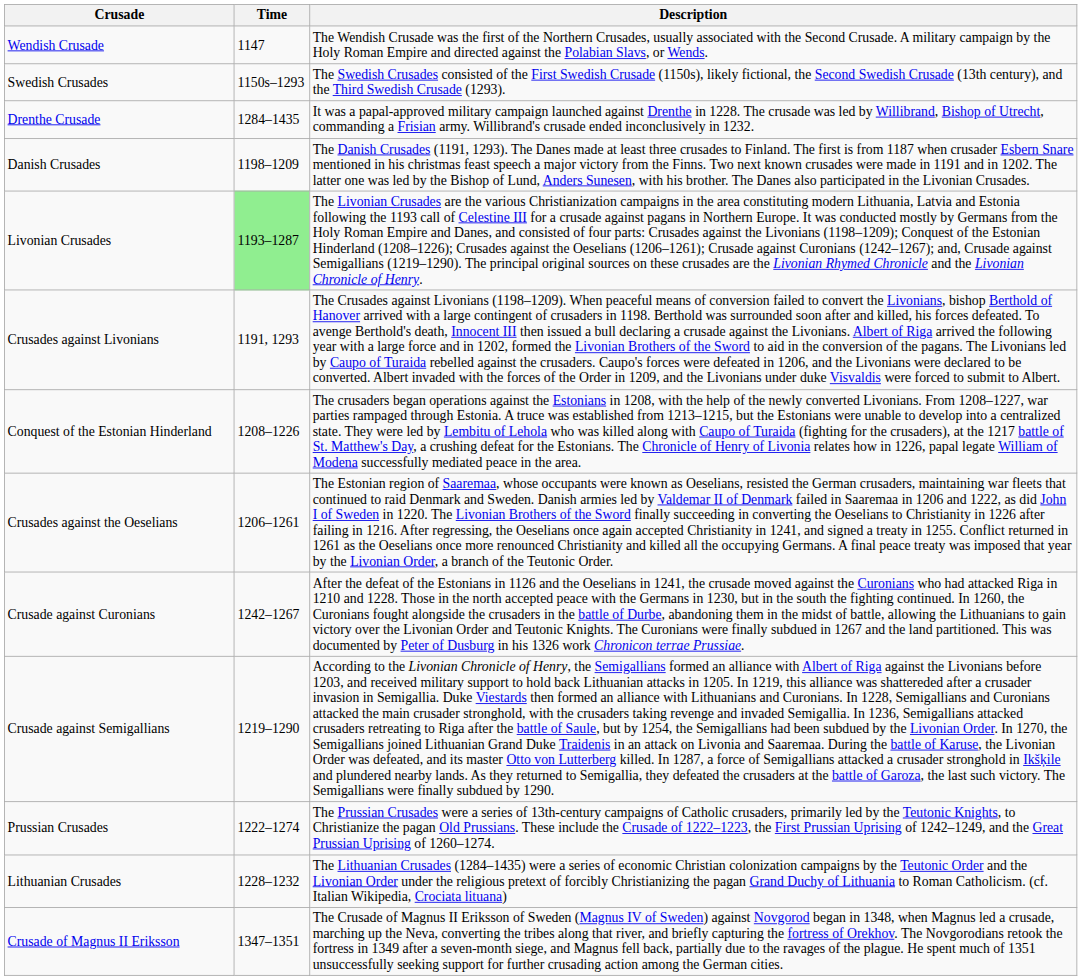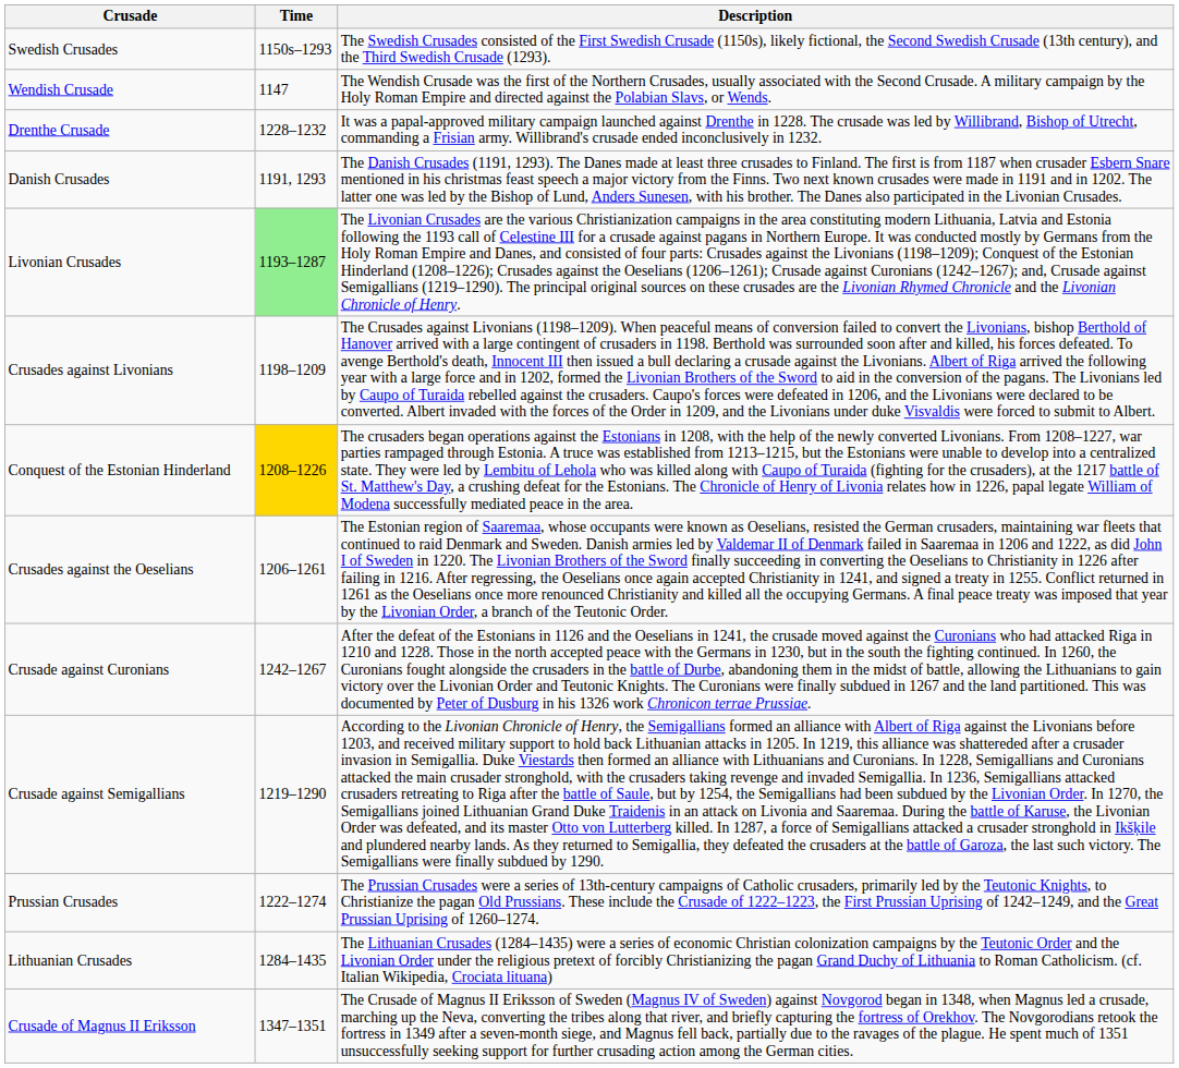rows swapped: Wendish Crusade <-> Swedish Crusades
Drenthe Crusade | Time: 1284–1435 -> 1228–1232
Danish Crusades | Time: 1198–1209 -> 1191, 1293
Crusades against Livonians | Time: 1191, 1293 -> 1198–1209
Conquest of the Estonian Hinderland | Time: no background -> gold background
Lithuanian Crusades | Time: 1228–1232 -> 1284–1435
